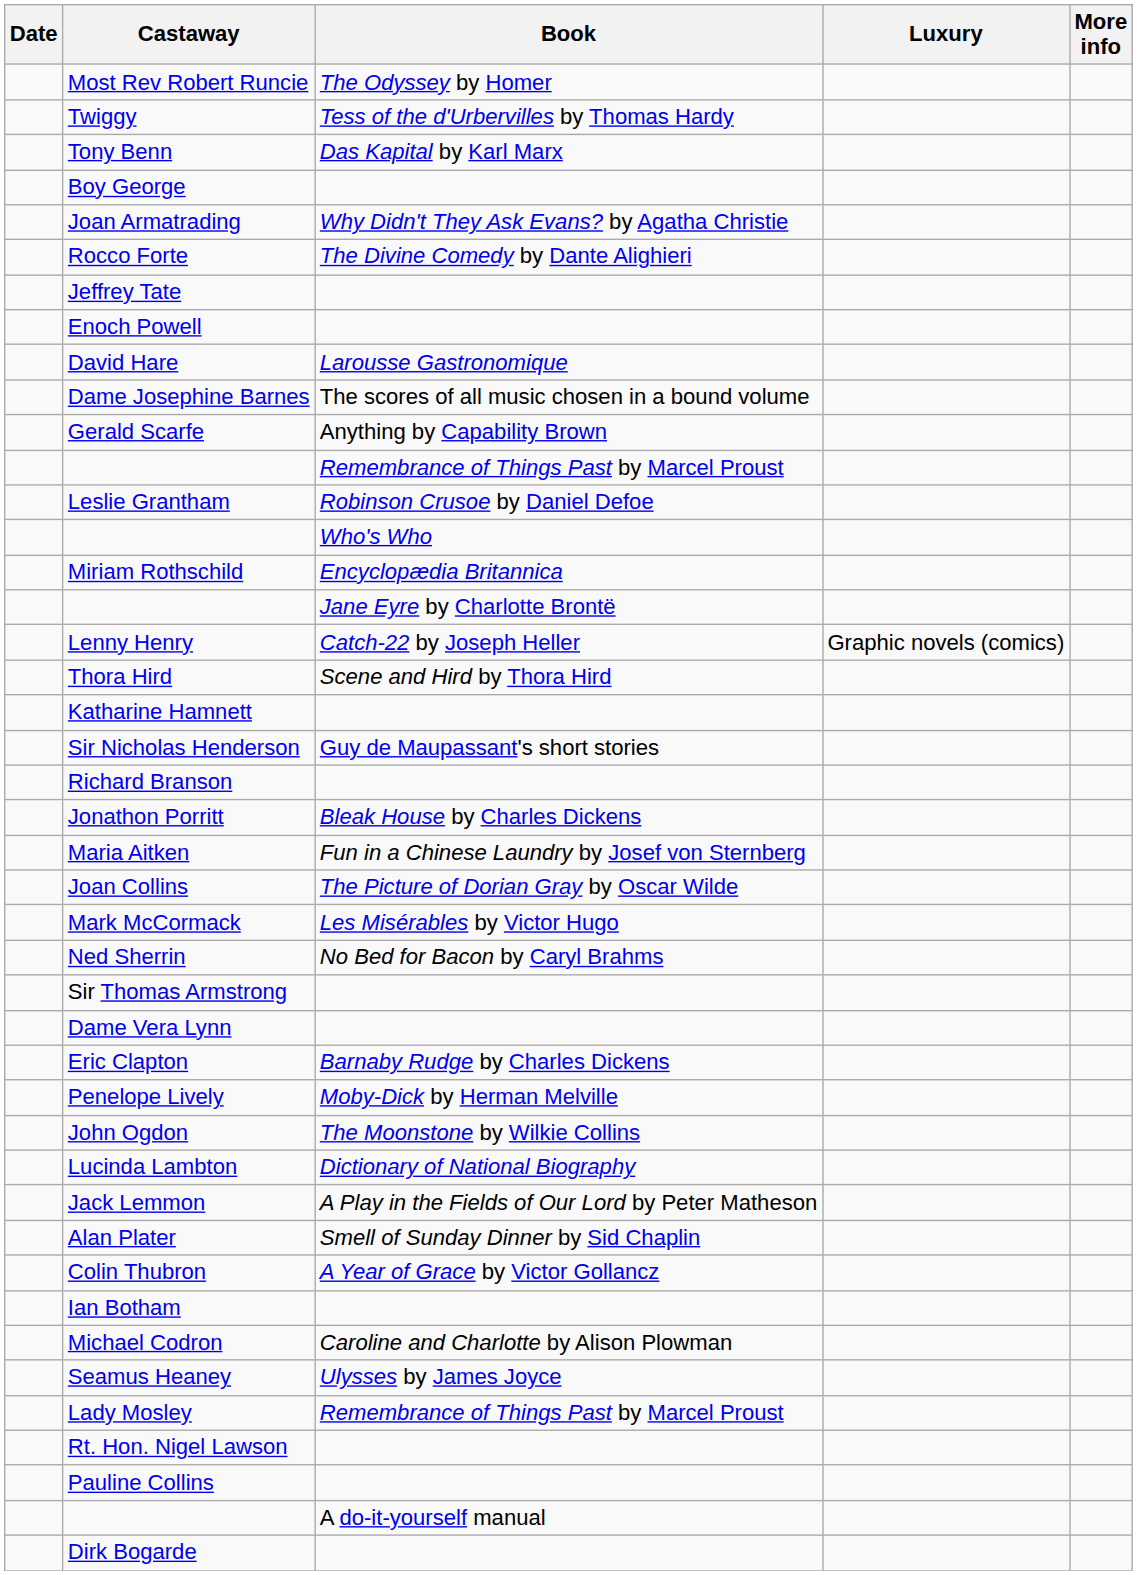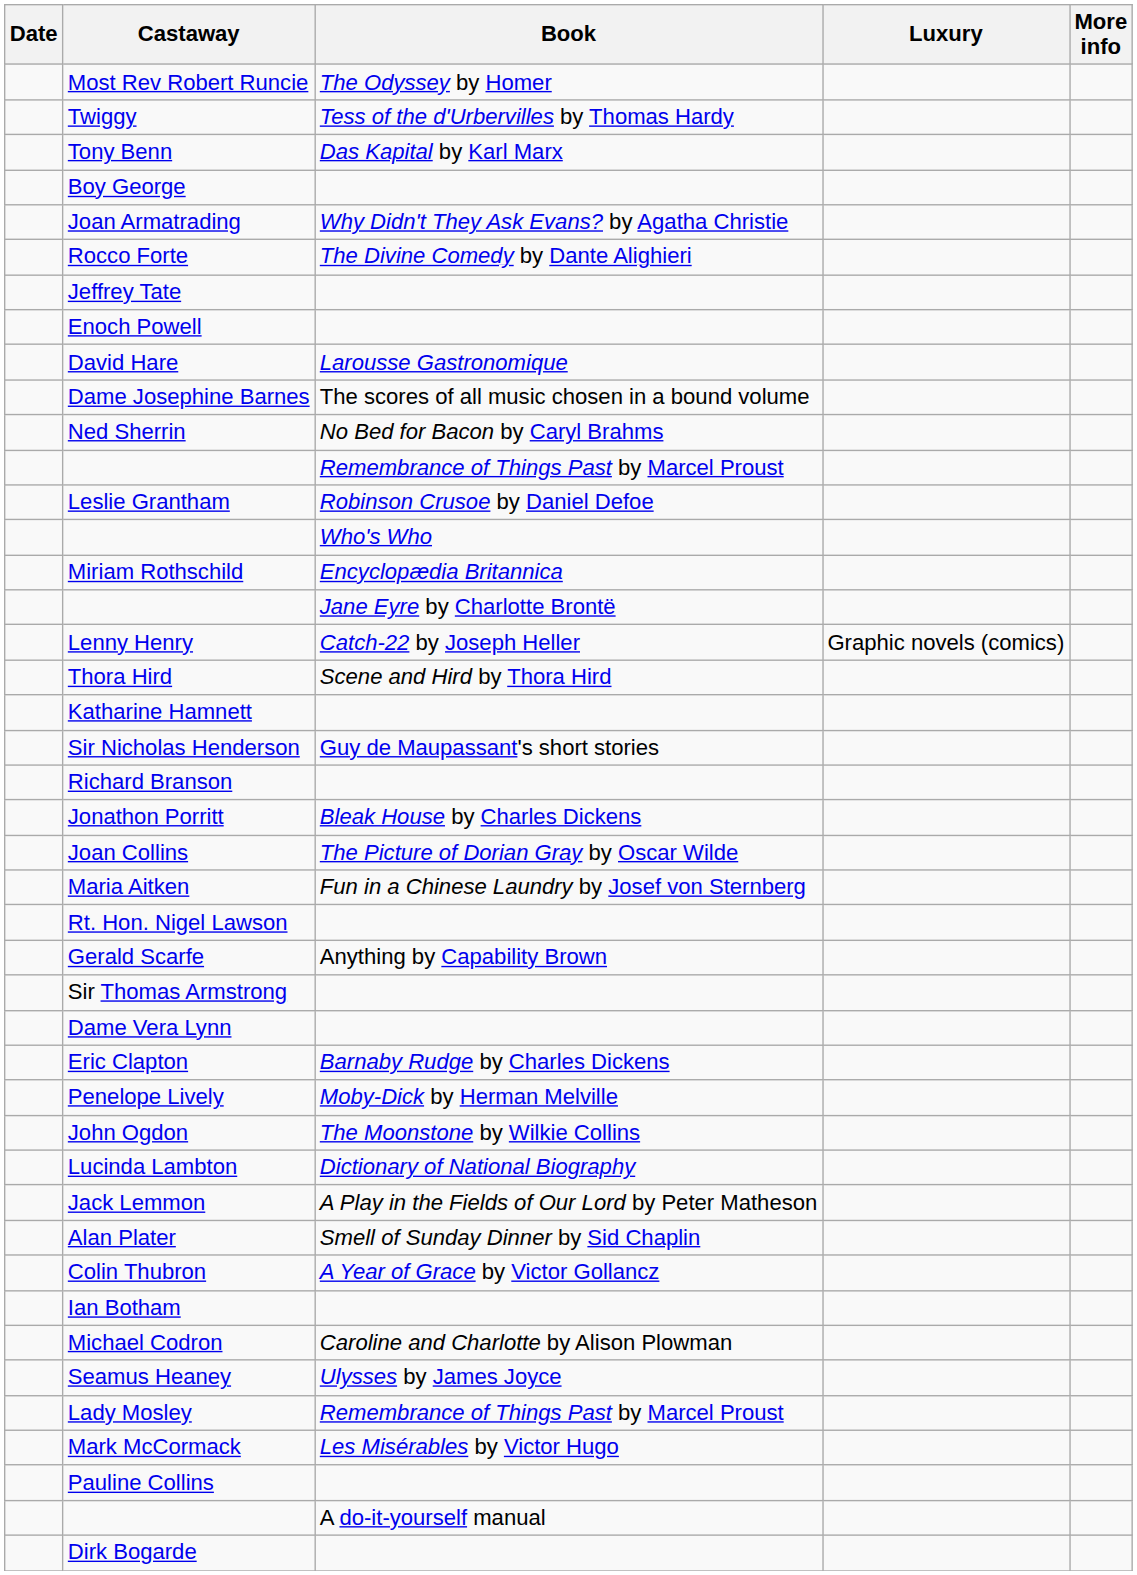rows swapped: Gerald Scarfe <-> Ned Sherrin
rows swapped: Maria Aitken <-> Joan Collins
rows swapped: Mark McCormack <-> Rt. Hon. Nigel Lawson
